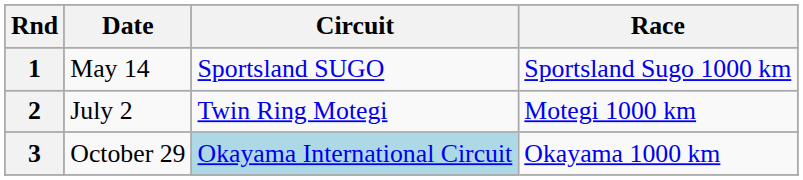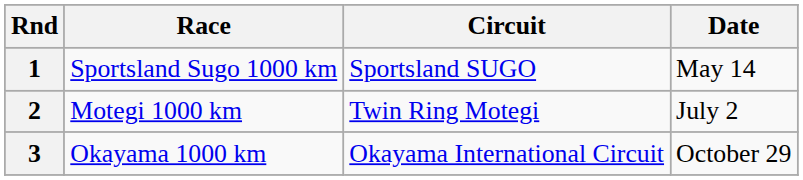columns swapped: Race <-> Date
3 | Circuit: lightblue background -> no background
